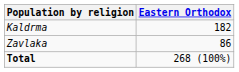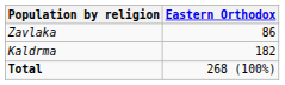rows swapped: Kaldrma <-> Zavlaka
